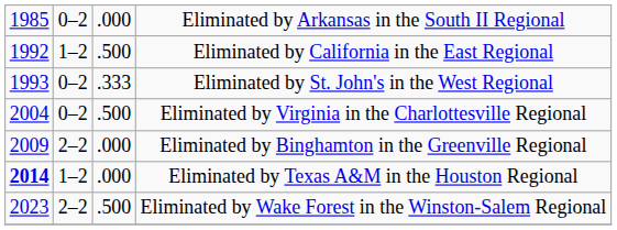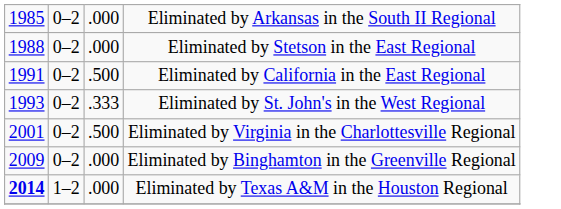+ row: 1988 | 0–2 | .000 | Eliminated by Stetson in the East Regional
Eliminated by California in the East Regional | column 1: 1992 -> 1991
Eliminated by California in the East Regional | column 2: 1–2 -> 0–2
Eliminated by Virginia in the Charlottesville Regional | column 1: 2004 -> 2001
Eliminated by Binghamton in the Greenville Regional | column 2: 2–2 -> 0–2
- row: 2023 | 2–2 | .500 | Eliminated by Wake Forest in the Winston-Salem Regional
